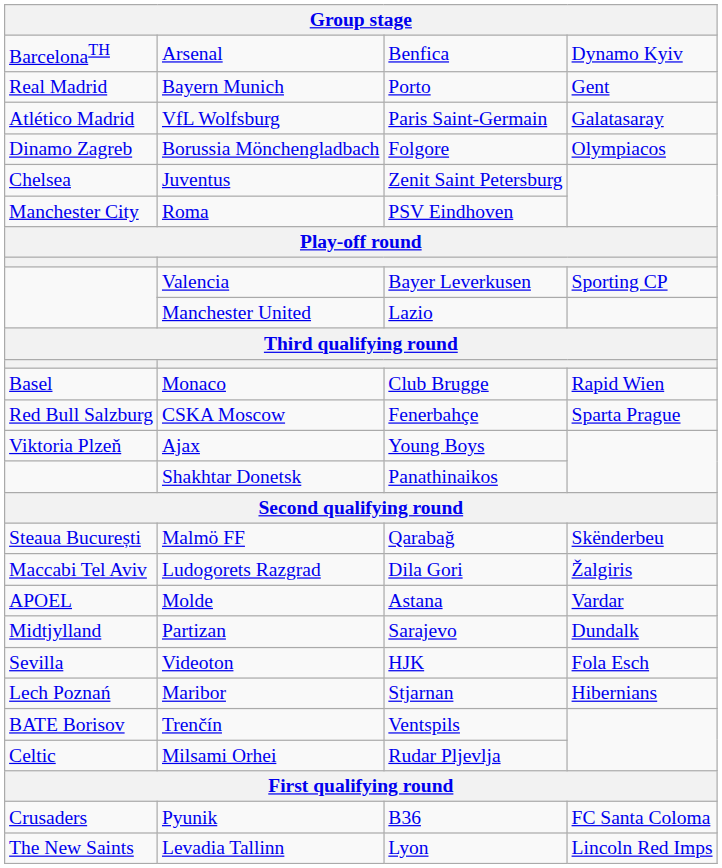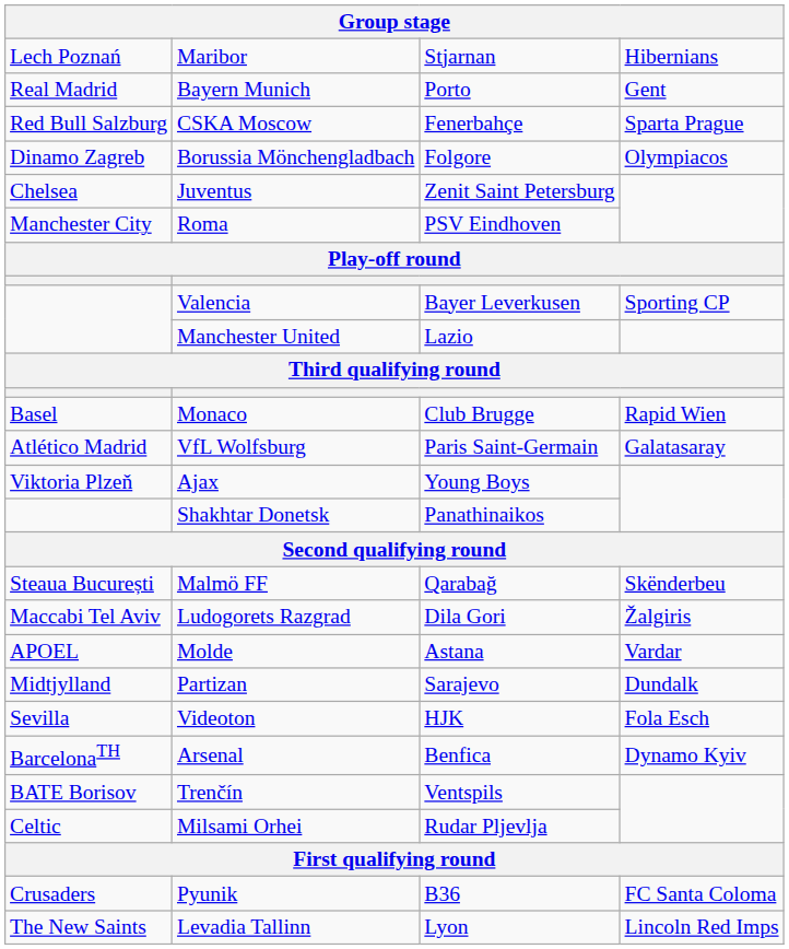rows swapped: Arsenal <-> Maribor
rows swapped: VfL Wolfsburg <-> CSKA Moscow
